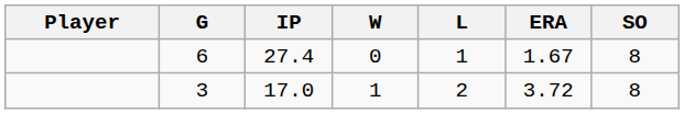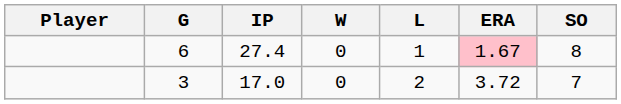6 | ERA: no background -> pink background
3 | W: 1 -> 0
3 | SO: 8 -> 7
